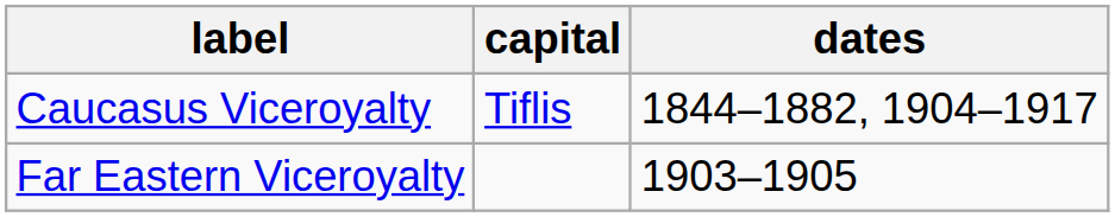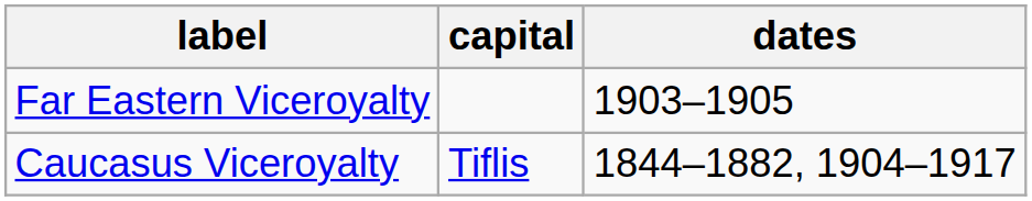rows swapped: Caucasus Viceroyalty <-> Far Eastern Viceroyalty
